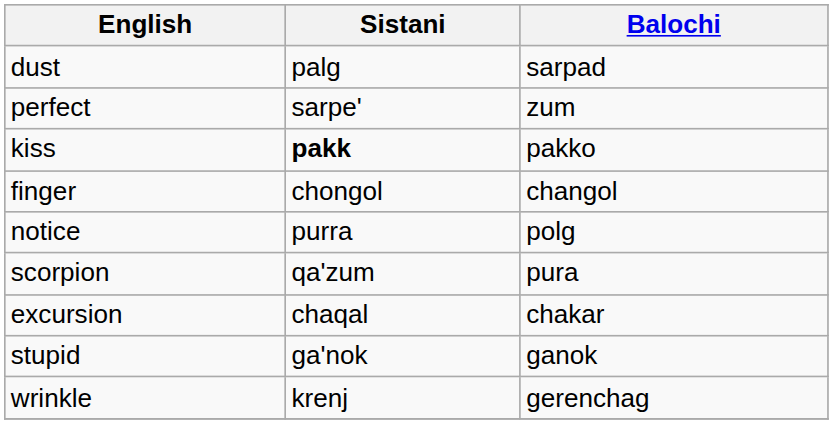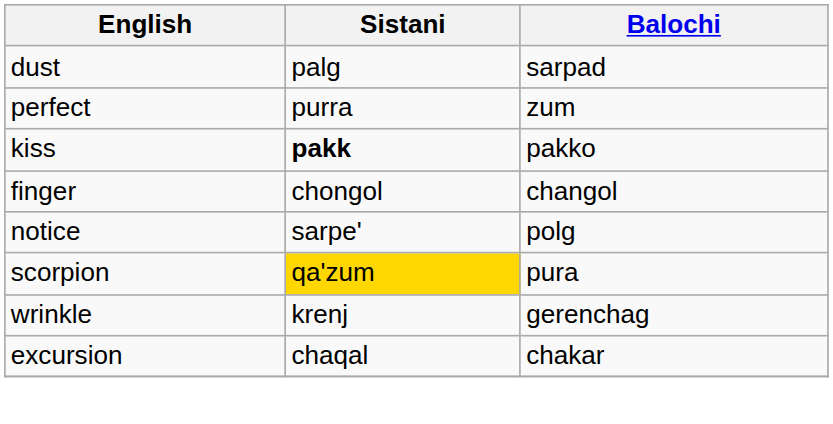perfect | Sistani: sarpe' -> purra
notice | Sistani: purra -> sarpe'
scorpion | Sistani: no background -> gold background
rows swapped: excursion <-> wrinkle
- row: stupid | ga'nok | ganok
